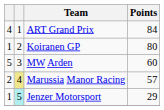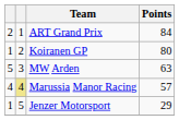ART Grand Prix | column 1: 4 -> 2
MW Arden | Points: 60 -> 63
Marussia Manor Racing | column 1: 2 -> 4
Jenzer Motorsport | column 2: paleturquoise background -> no background
